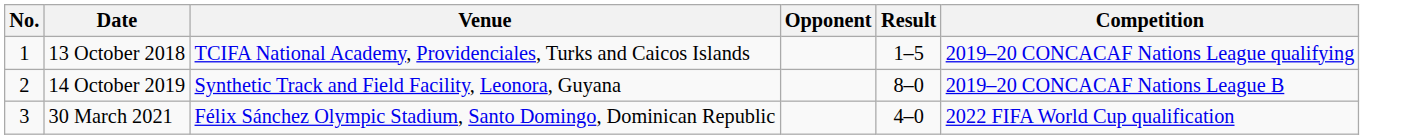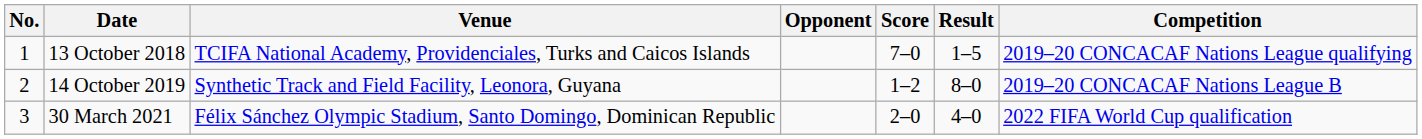+ column: Score | 7–0 | 1–2 | 2–0
